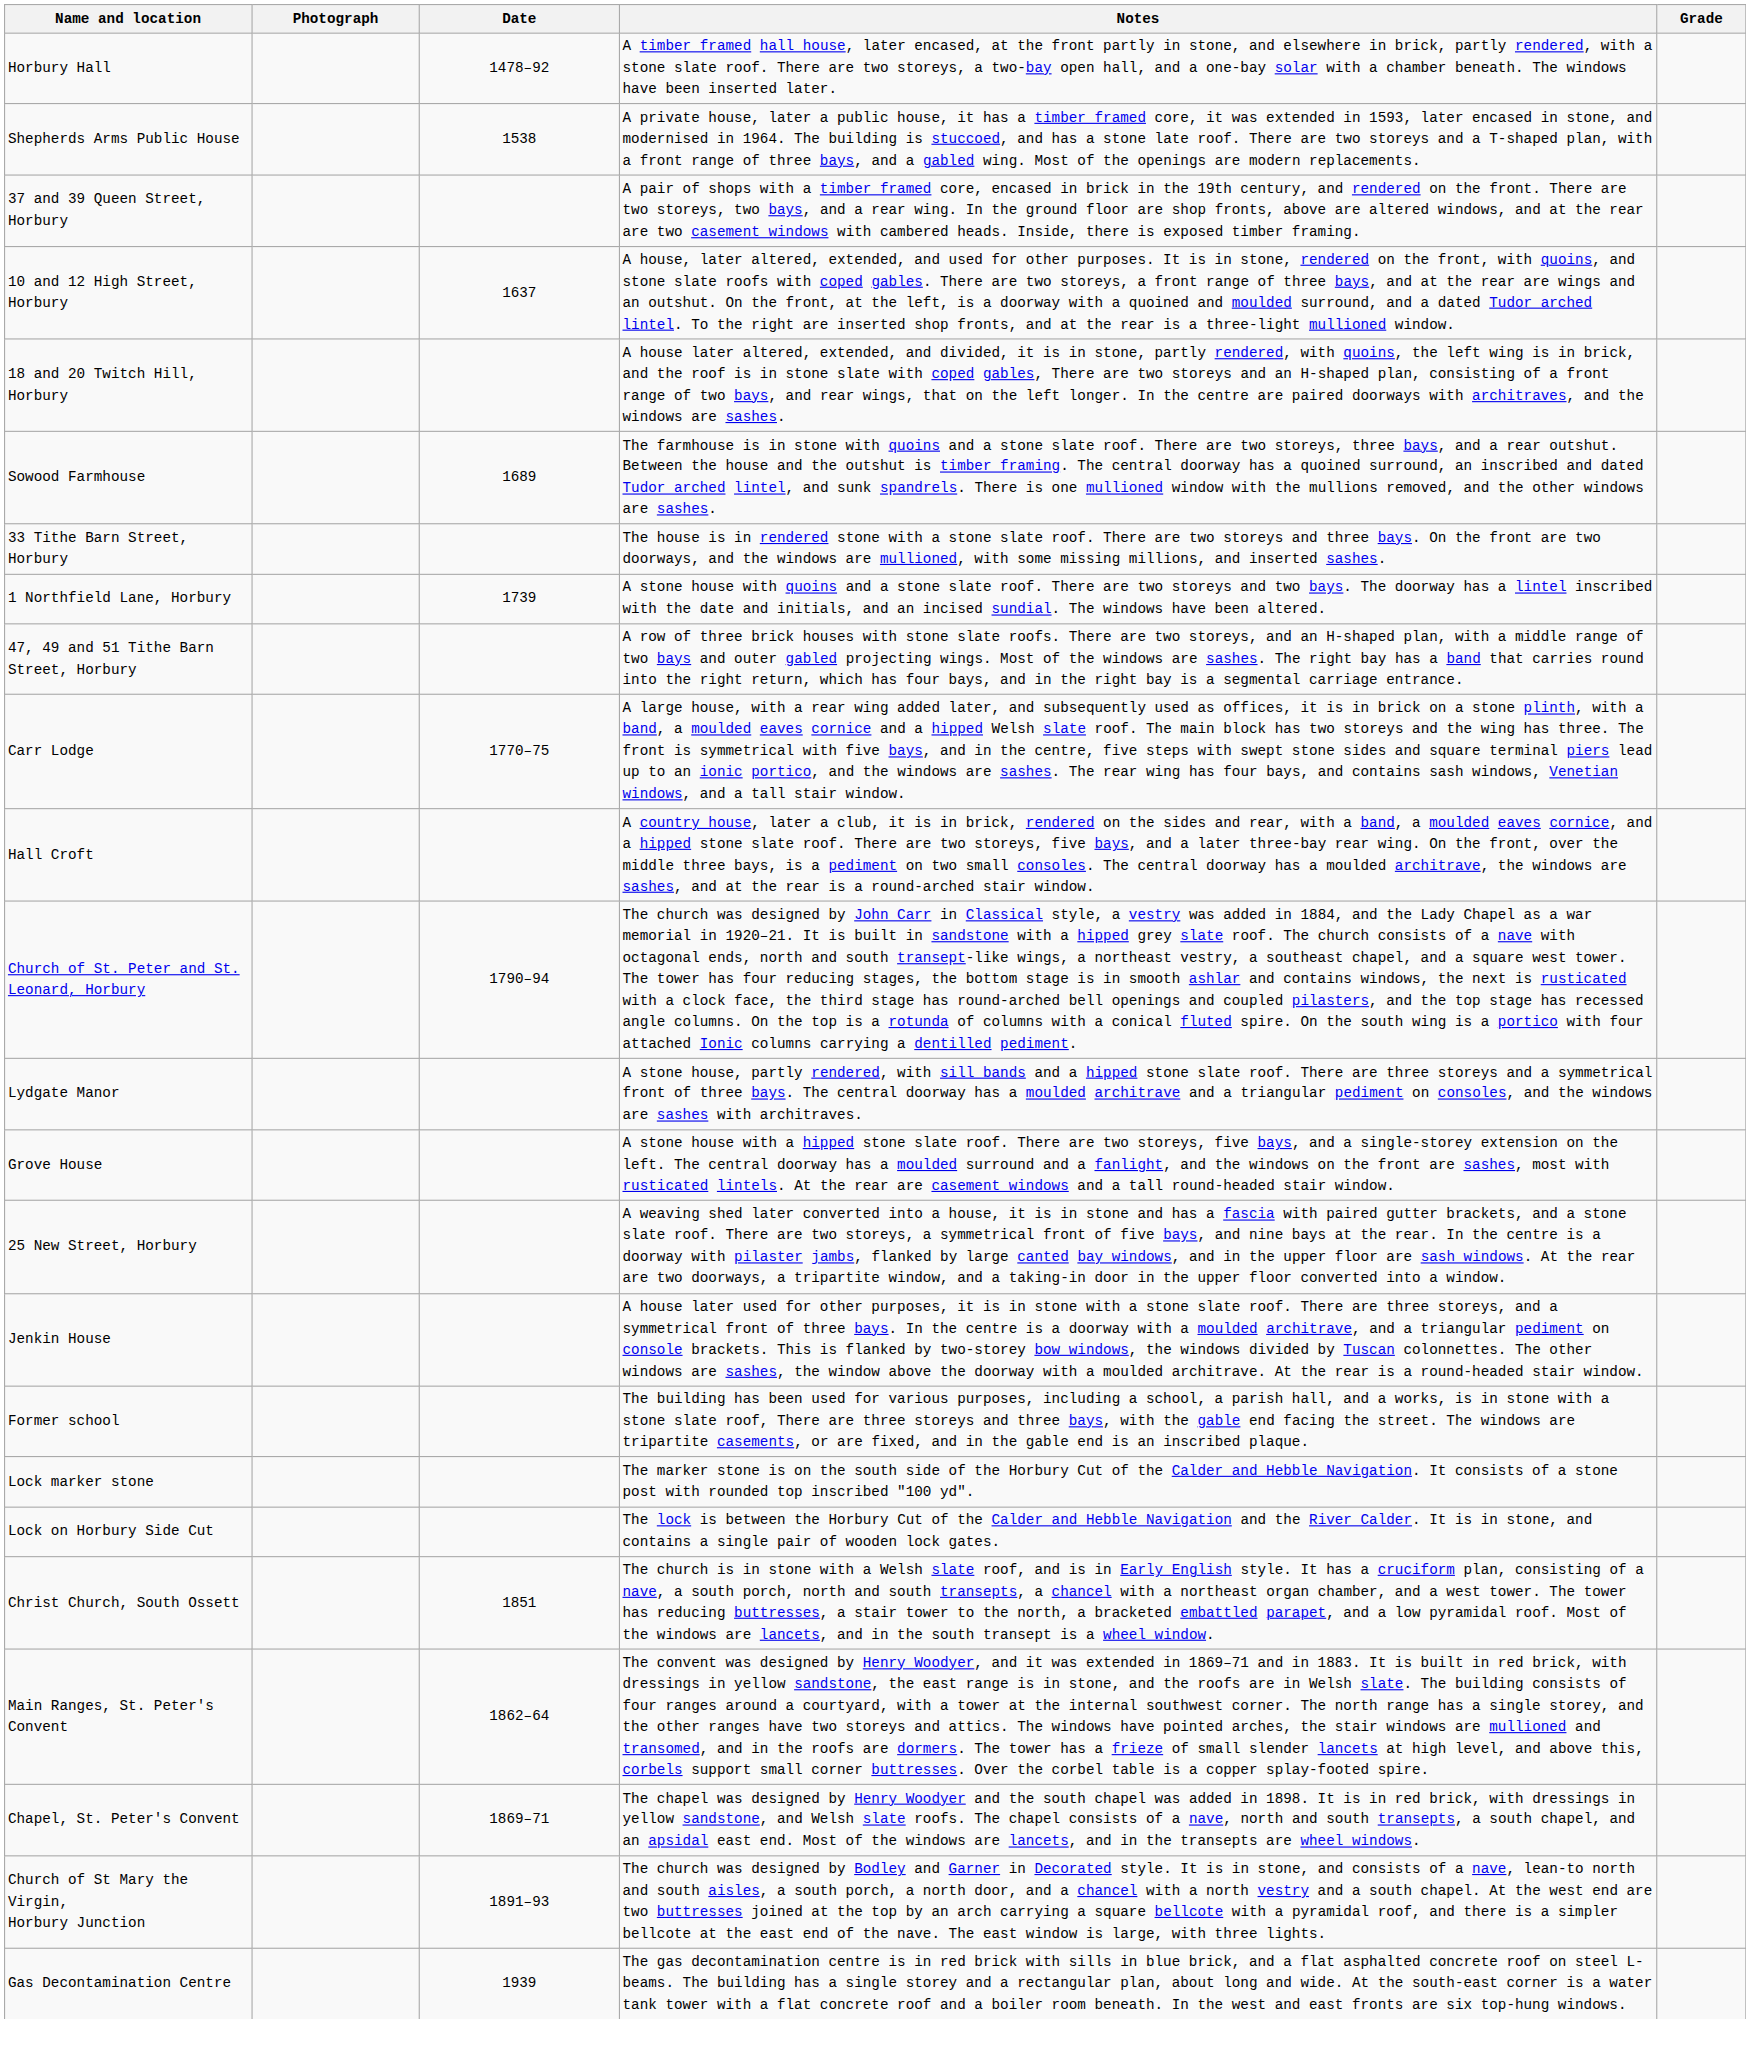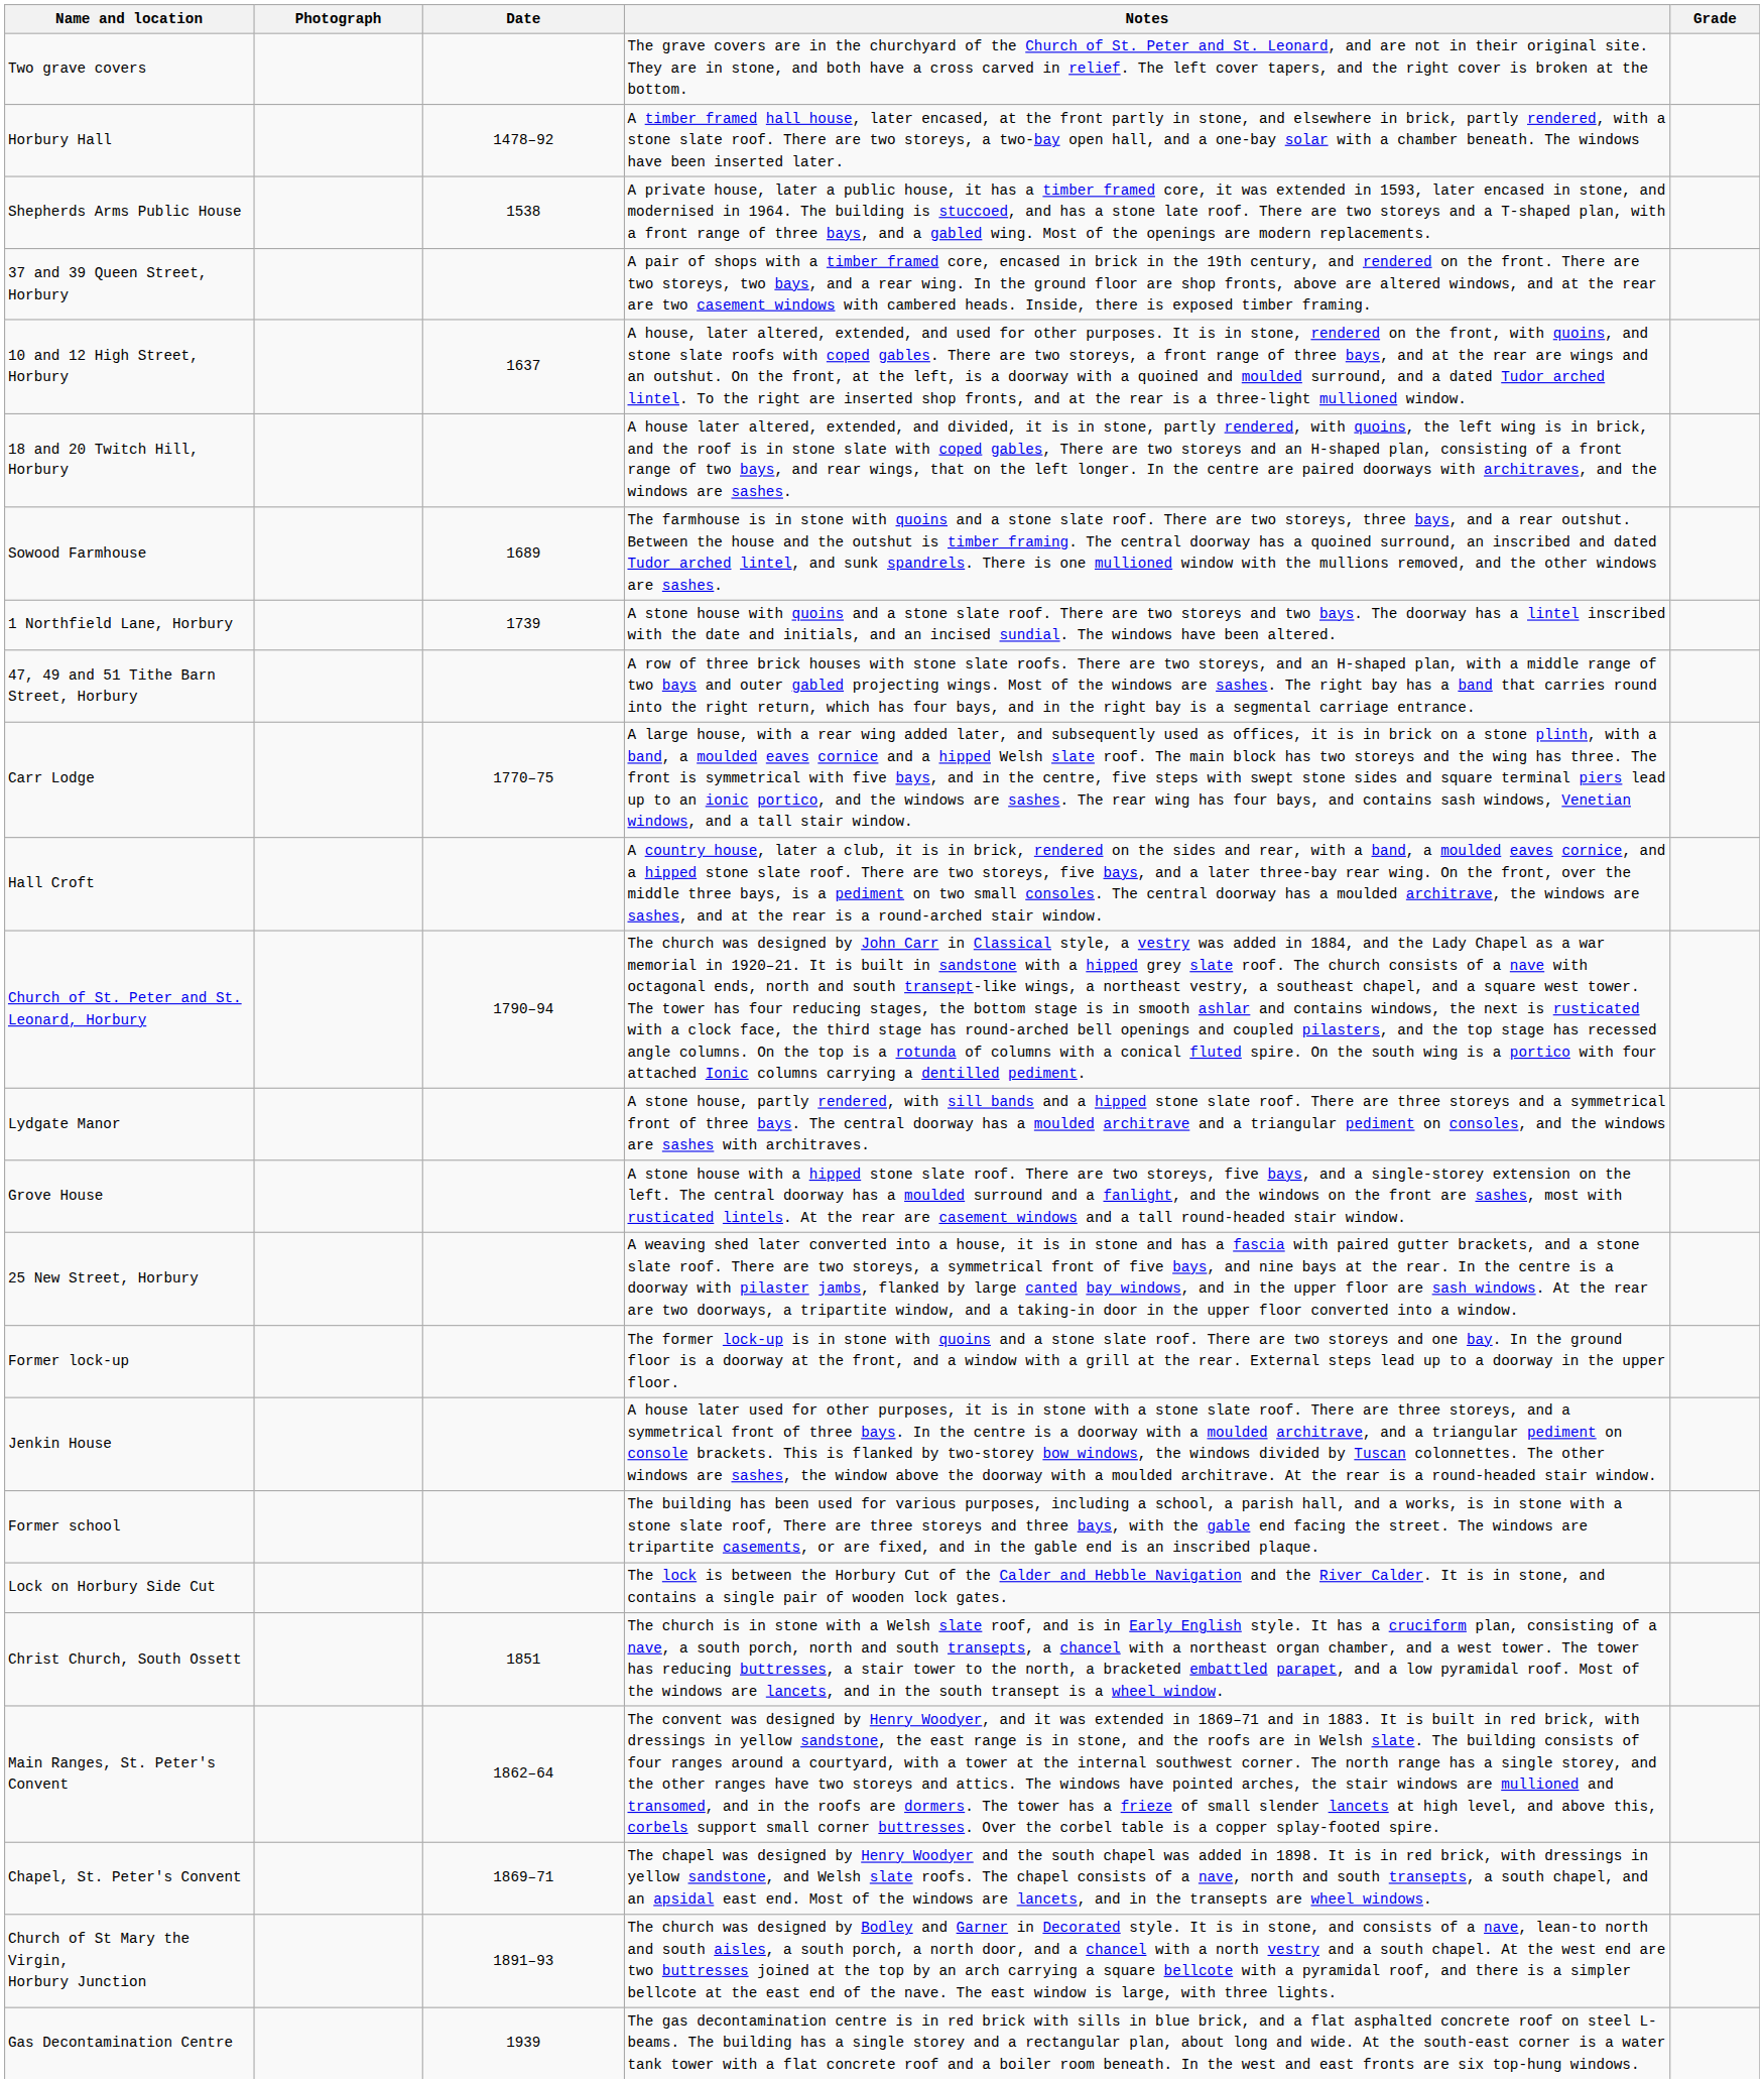+ row: Two grave covers | The grave covers are in the churchyard of the Church of St. Peter and St. Leonard, and are not in their original site. They are in stone, and both have a cross carved in relief. The left cover tapers, and the right cover is broken at the bottom.
- row: 33 Tithe Barn Street, Horbury | The house is in rendered stone with a stone slate roof. There are two storeys and three bays. On the front are two doorways, and the windows are mullioned, with some missing millions, and inserted sashes.
+ row: Former lock-up | The former lock-up is in stone with quoins and a stone slate roof. There are two storeys and one bay. In the ground floor is a doorway at the front, and a window with a grill at the rear. External steps lead up to a doorway in the upper floor.
- row: Lock marker stone | The marker stone is on the south side of the Horbury Cut of the Calder and Hebble Navigation. It consists of a stone post with rounded top inscribed "100 yd".
